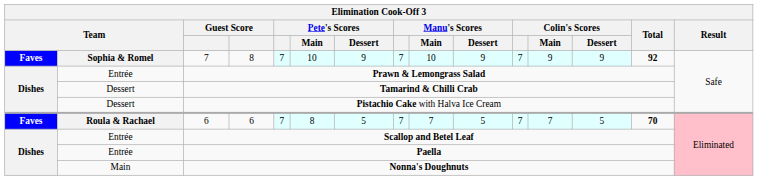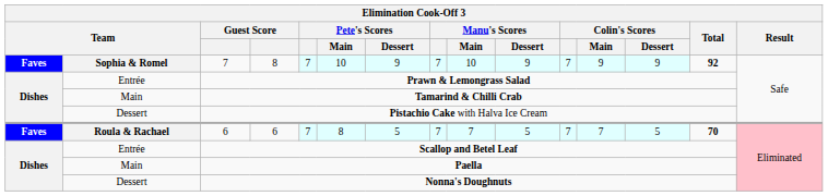Tamarind & Chilli Crab | column 2: Dessert -> Main
Paella | column 2: Entrée -> Main
Nonna's Doughnuts | column 2: Main -> Dessert
